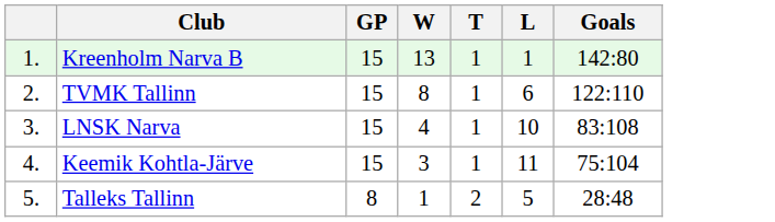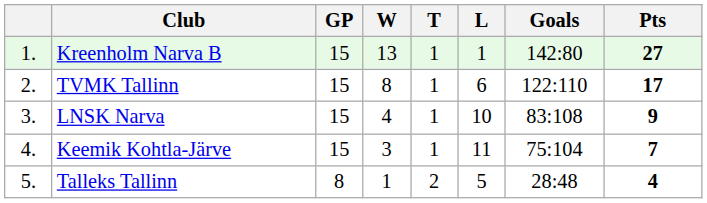+ column: Pts | 27 | 17 | 9 | 7 | 4
